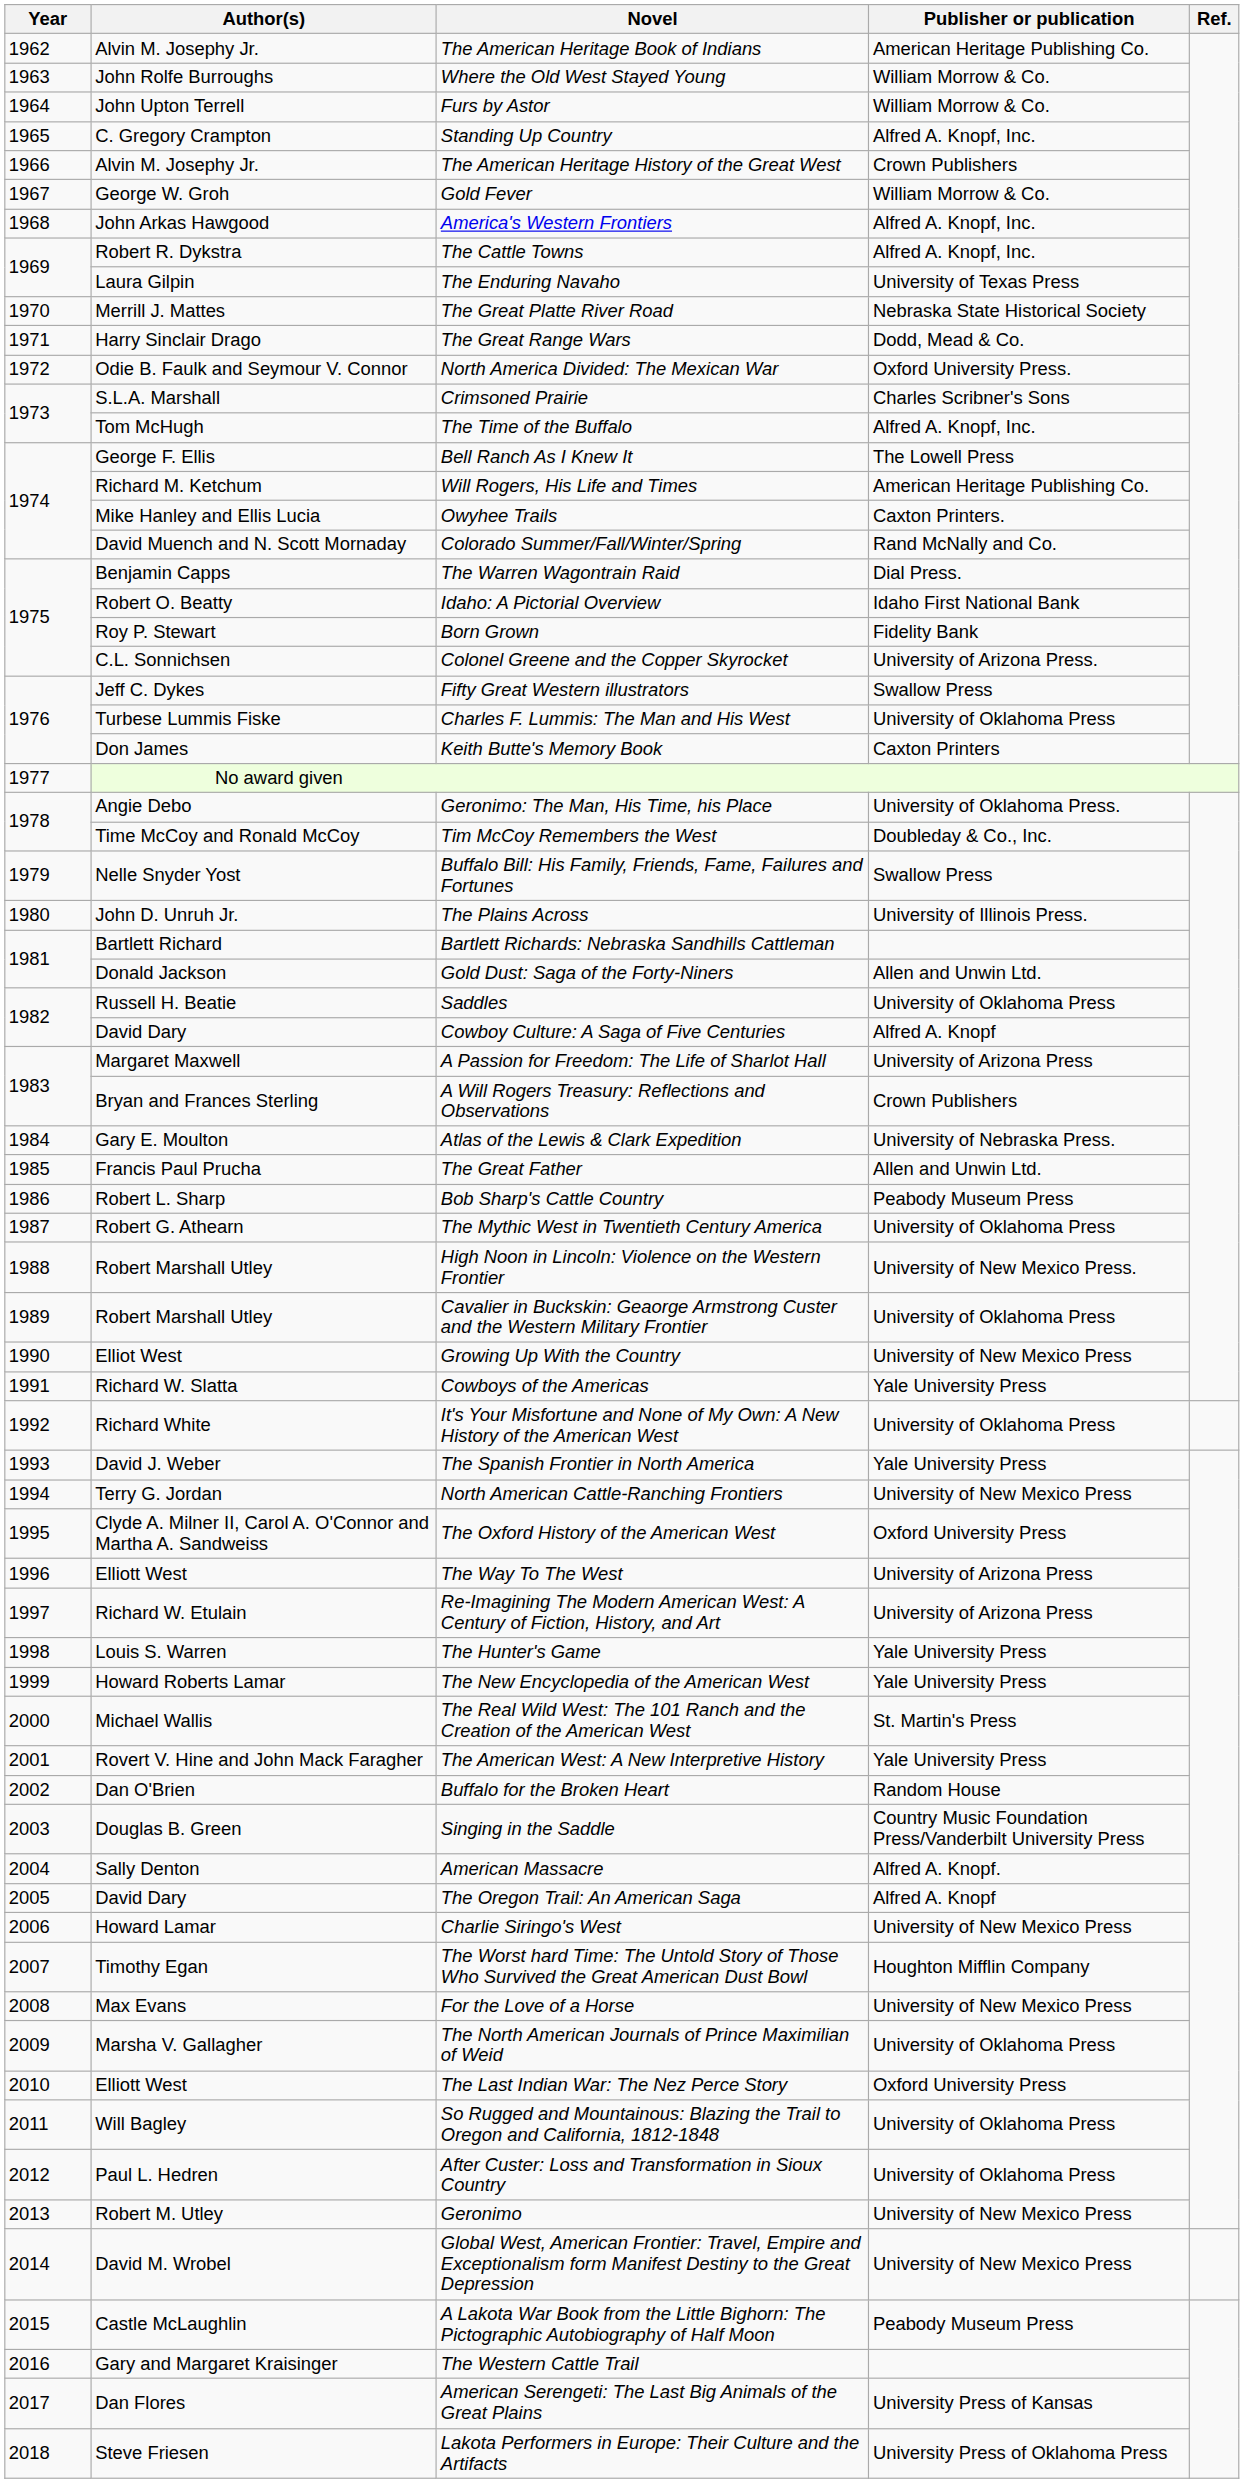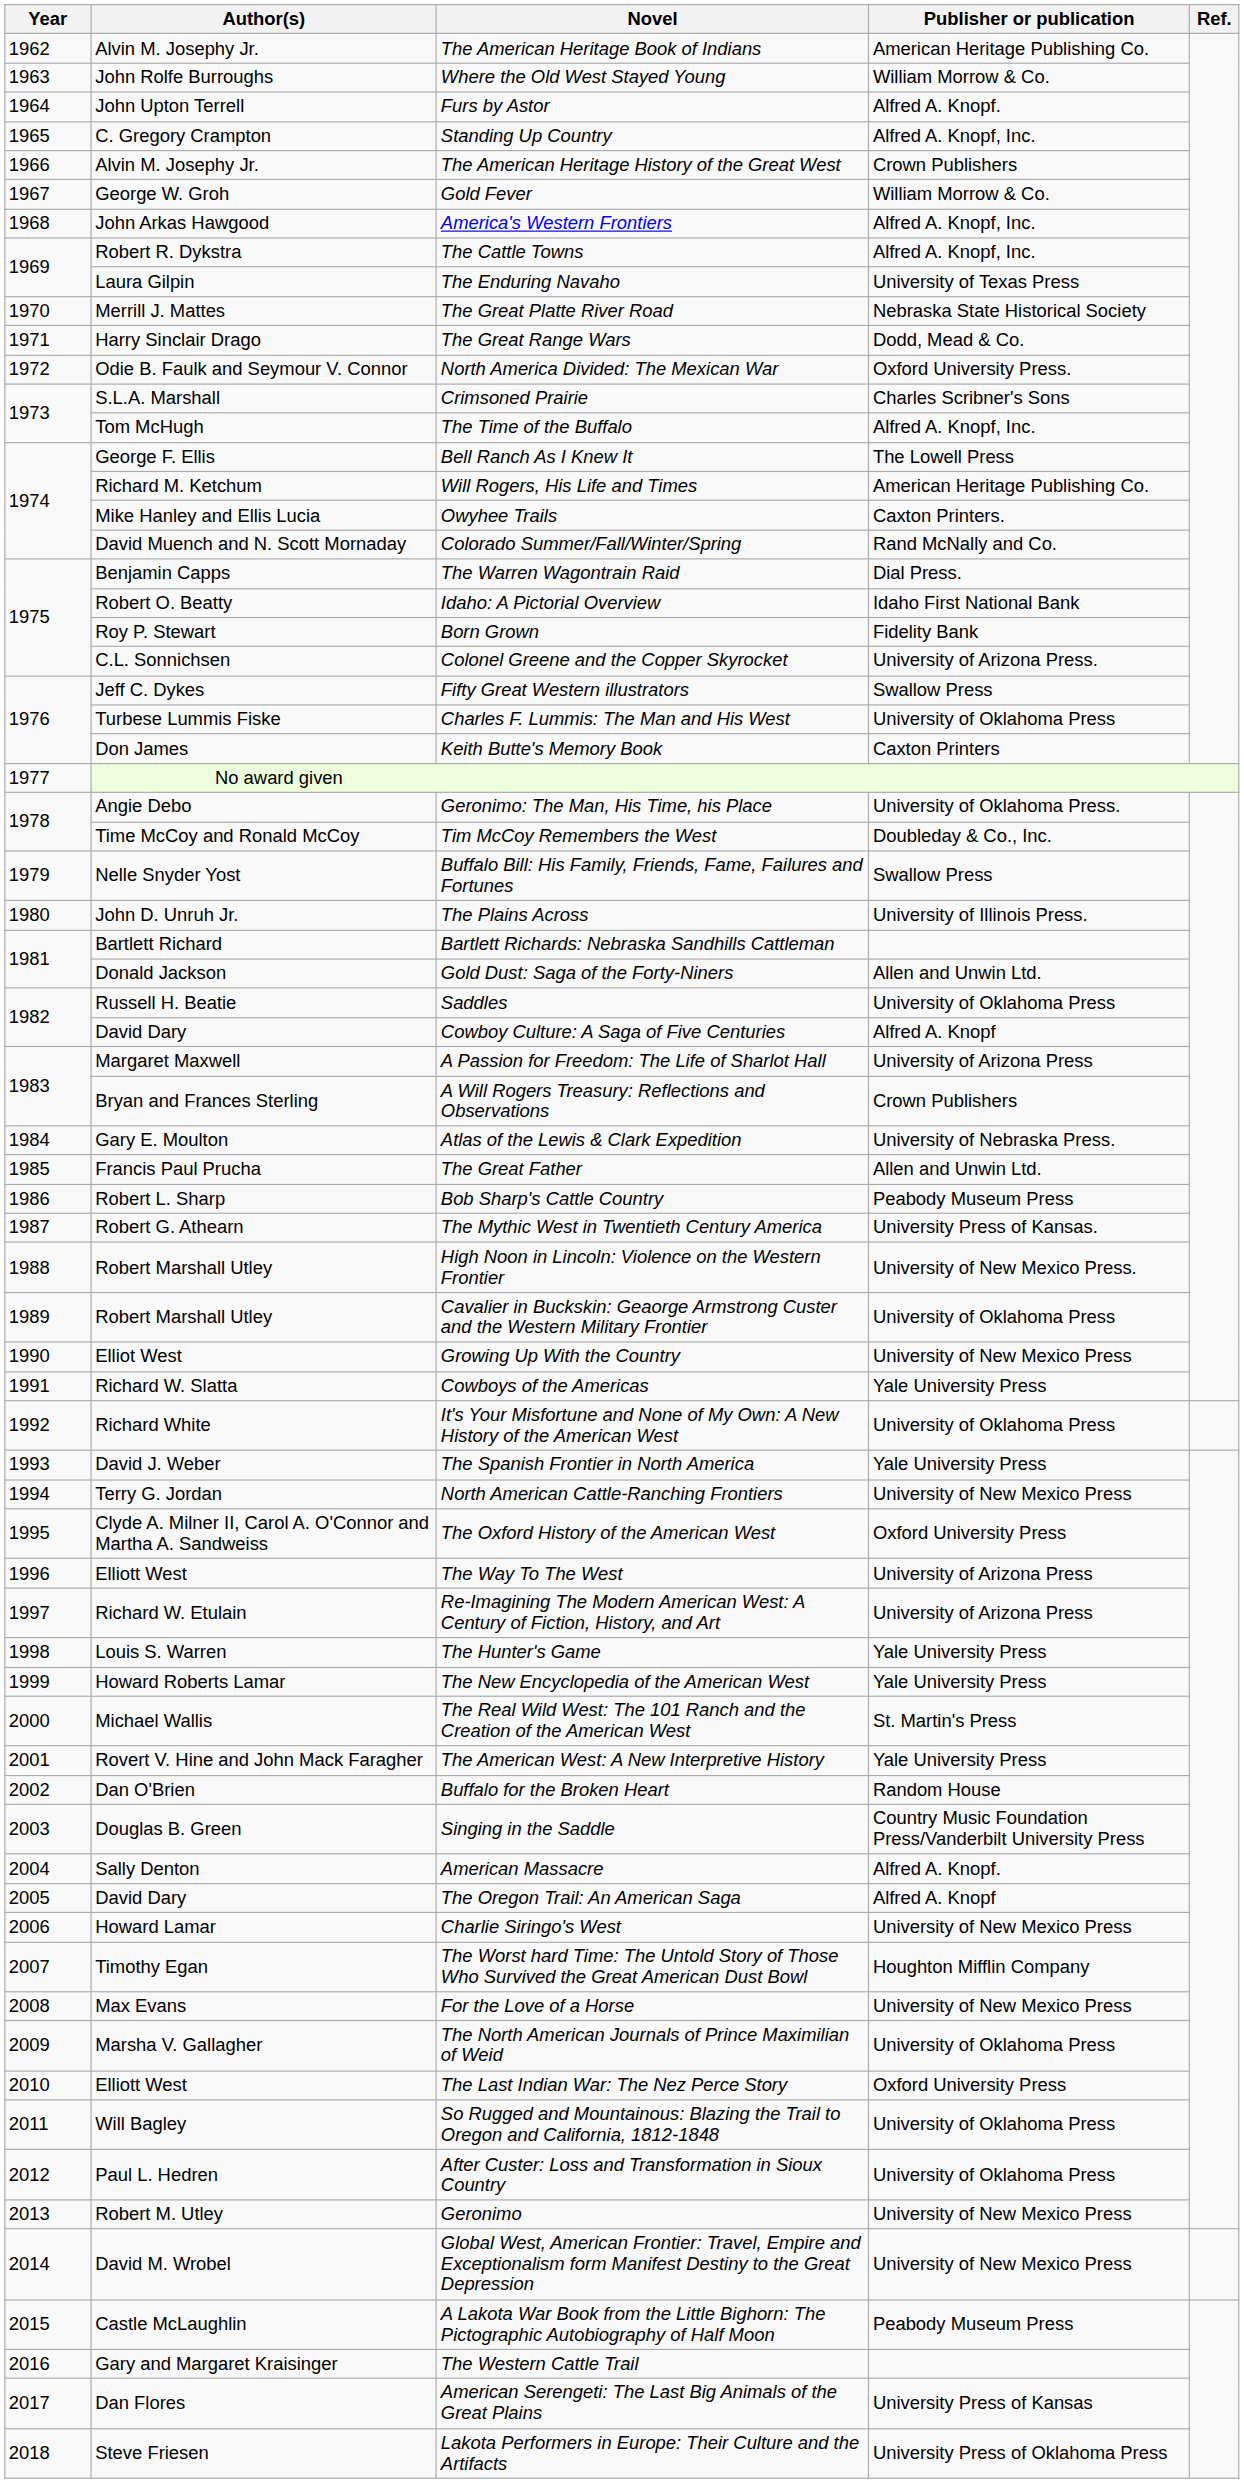Furs by Astor | Publisher or publication: William Morrow & Co. -> Alfred A. Knopf.
The Mythic West in Twentieth Century America | Publisher or publication: University of Oklahoma Press -> University Press of Kansas.
